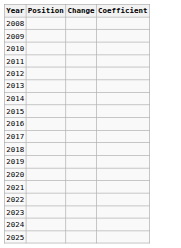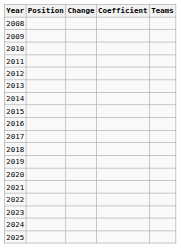+ column: Teams
